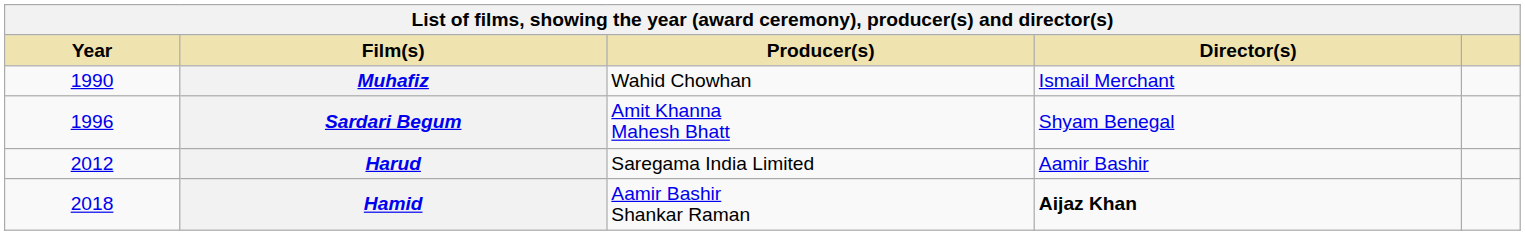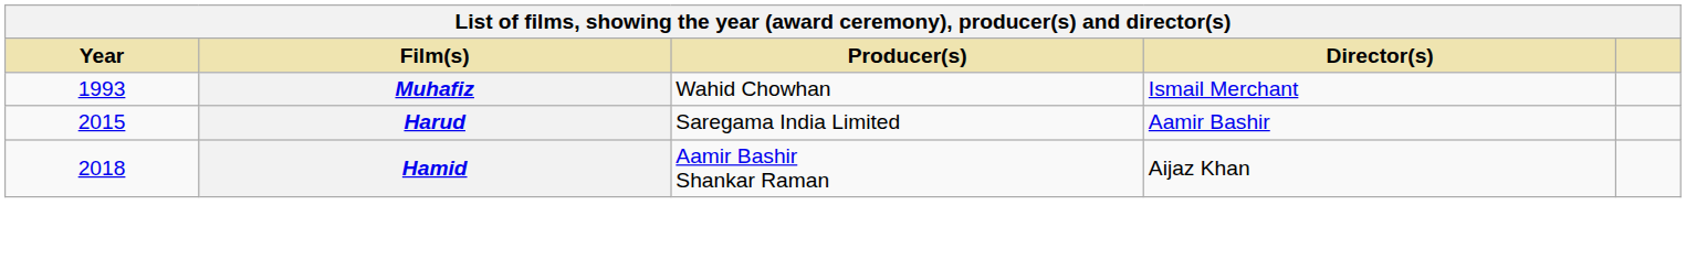Muhafiz | Year: 1990 -> 1993
- row: 1996 | Sardari Begum | Amit Khanna Mahesh Bhatt | Shyam Benegal
Harud | Year: 2012 -> 2015
Hamid | Director(s): bold -> normal
